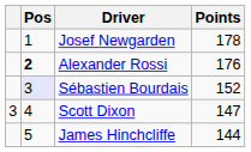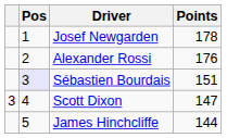Alexander Rossi | Pos: bold -> normal
Sébastien Bourdais | Points: 152 -> 151
